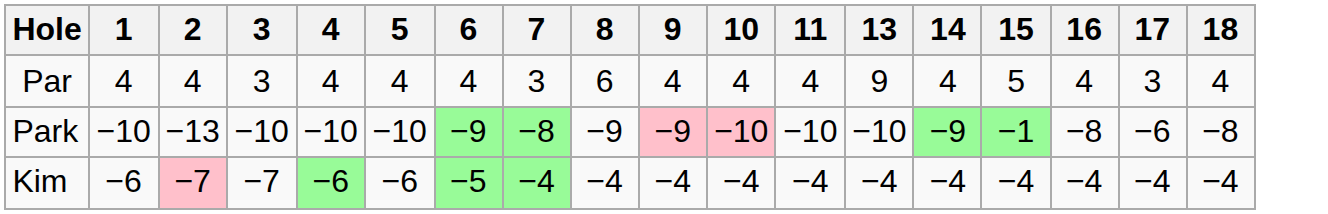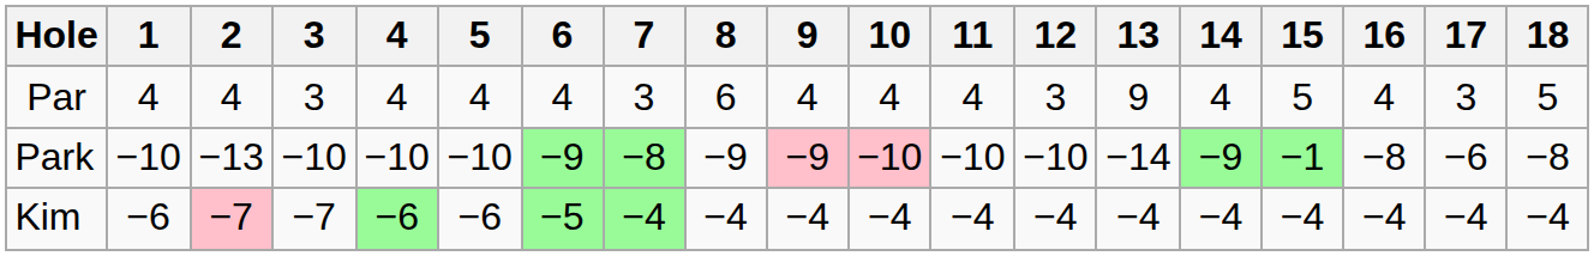+ column: 12 | 3 | −10 | −4
Par | 18: 4 -> 5
Park | 13: −10 -> −14
